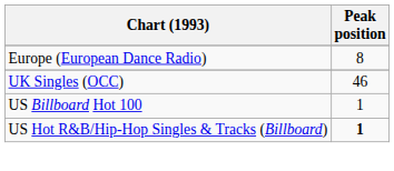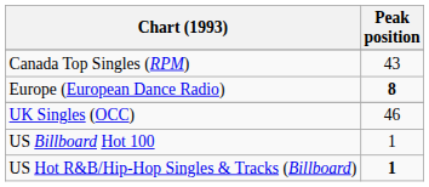+ row: Canada Top Singles (RPM) | 43
Europe (European Dance Radio) | Peak position: normal -> bold
